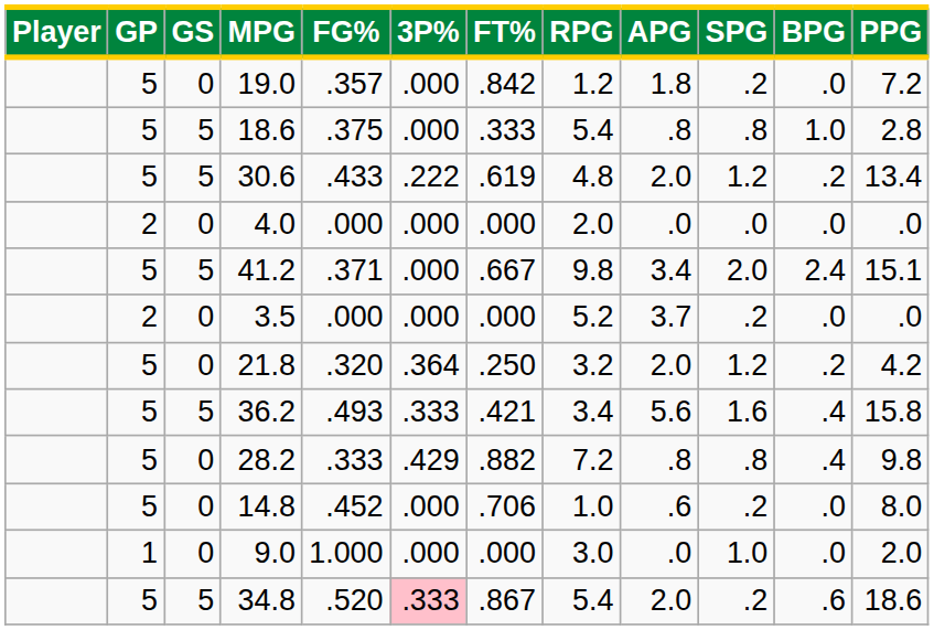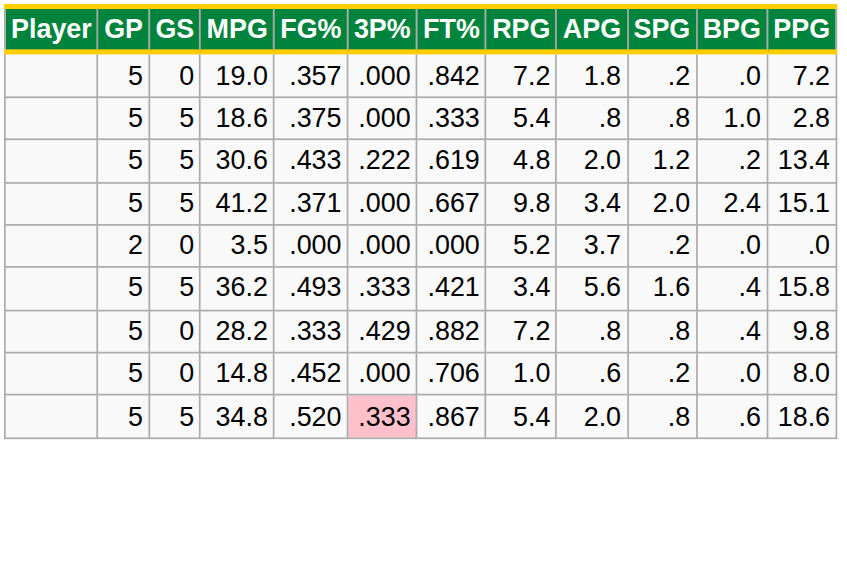19.0 | RPG: 1.2 -> 7.2
- row: 2 | 0 | 4.0 | .000 | .000 | .000 | 2.0 | .0 | .0 | .0 | .0
- row: 5 | 0 | 21.8 | .320 | .364 | .250 | 3.2 | 2.0 | 1.2 | .2 | 4.2
- row: 1 | 0 | 9.0 | 1.000 | .000 | .000 | 3.0 | .0 | 1.0 | .0 | 2.0
34.8 | SPG: .2 -> .8
